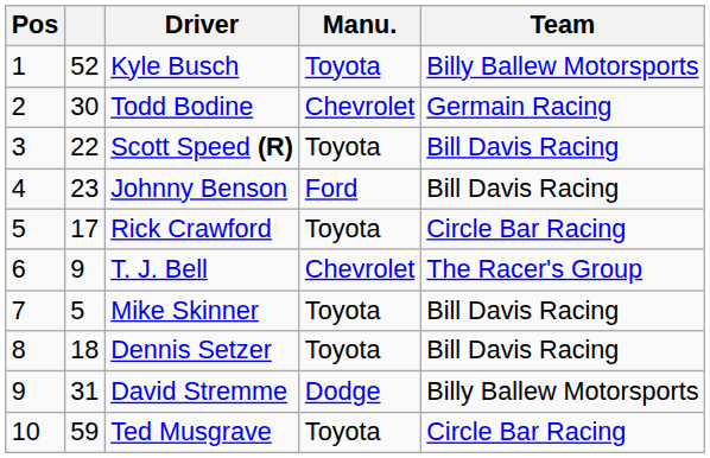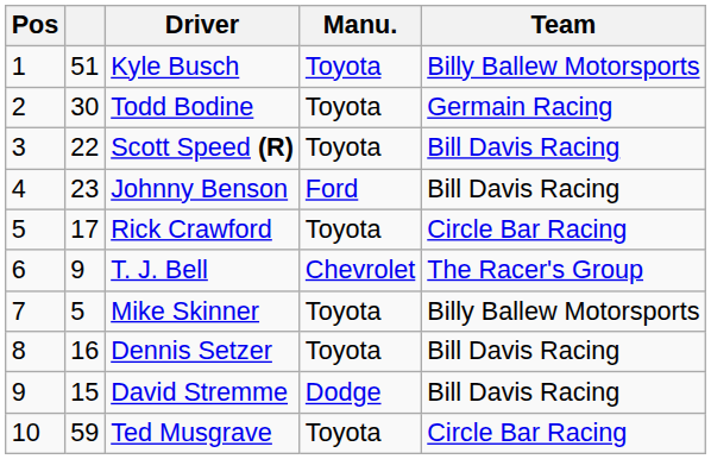Kyle Busch | column 2: 52 -> 51
Todd Bodine | Manu.: Chevrolet -> Toyota
Mike Skinner | Team: Bill Davis Racing -> Billy Ballew Motorsports
Dennis Setzer | column 2: 18 -> 16
David Stremme | column 2: 31 -> 15
David Stremme | Team: Billy Ballew Motorsports -> Bill Davis Racing
